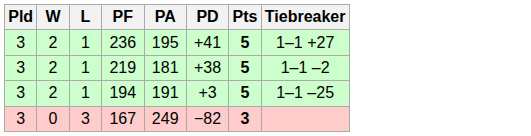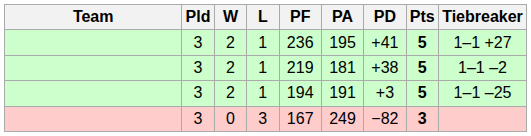+ column: Team
